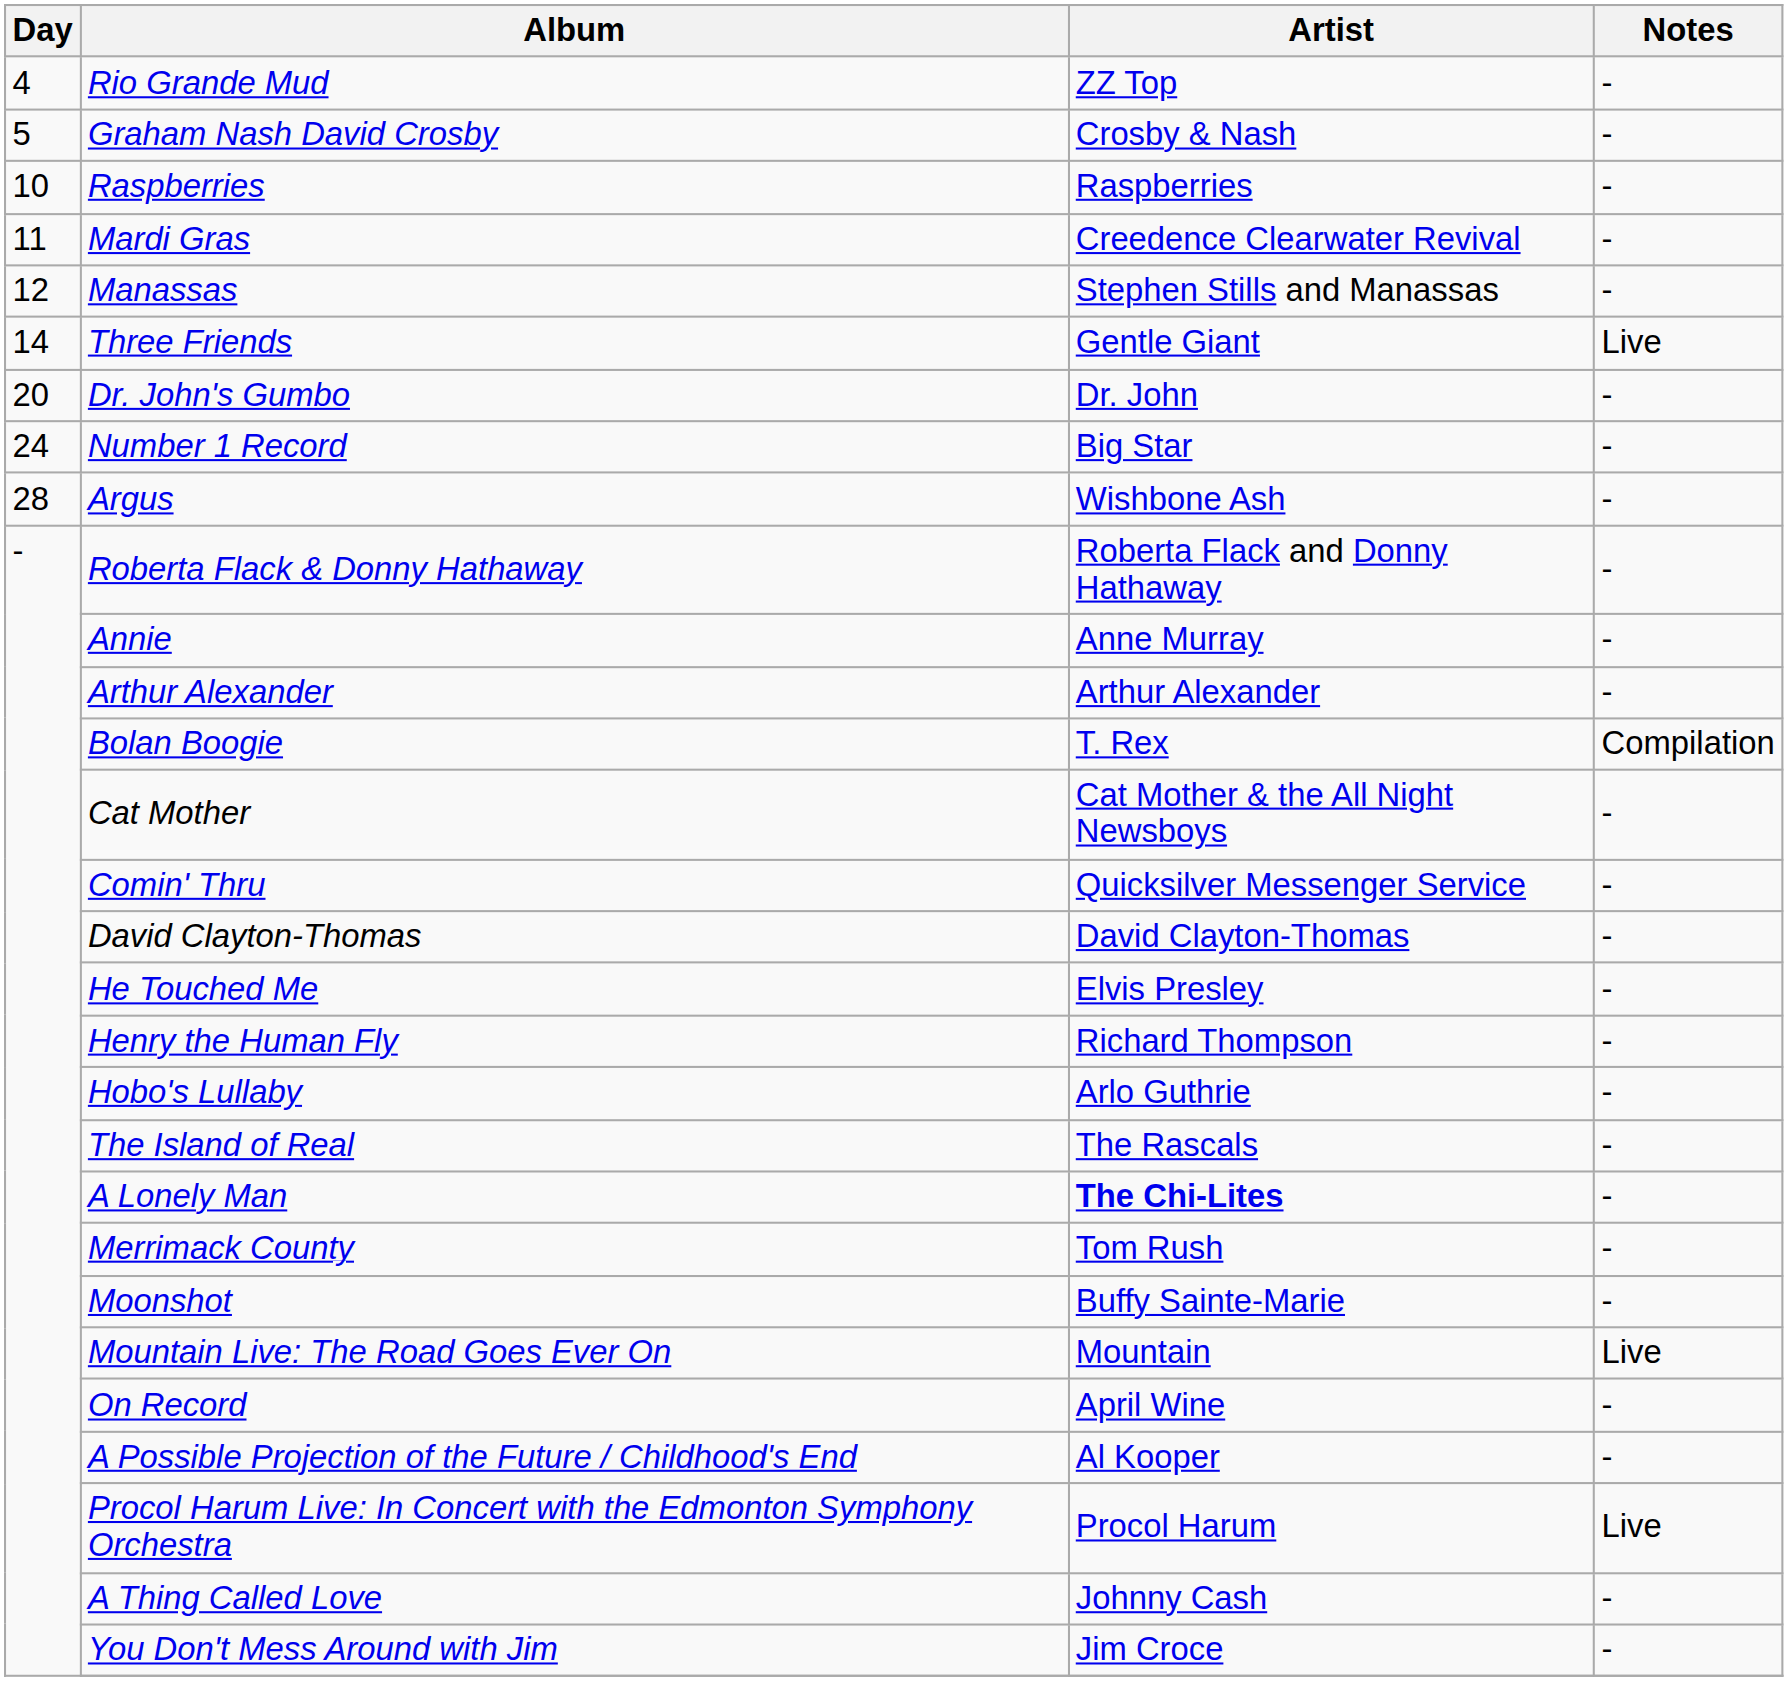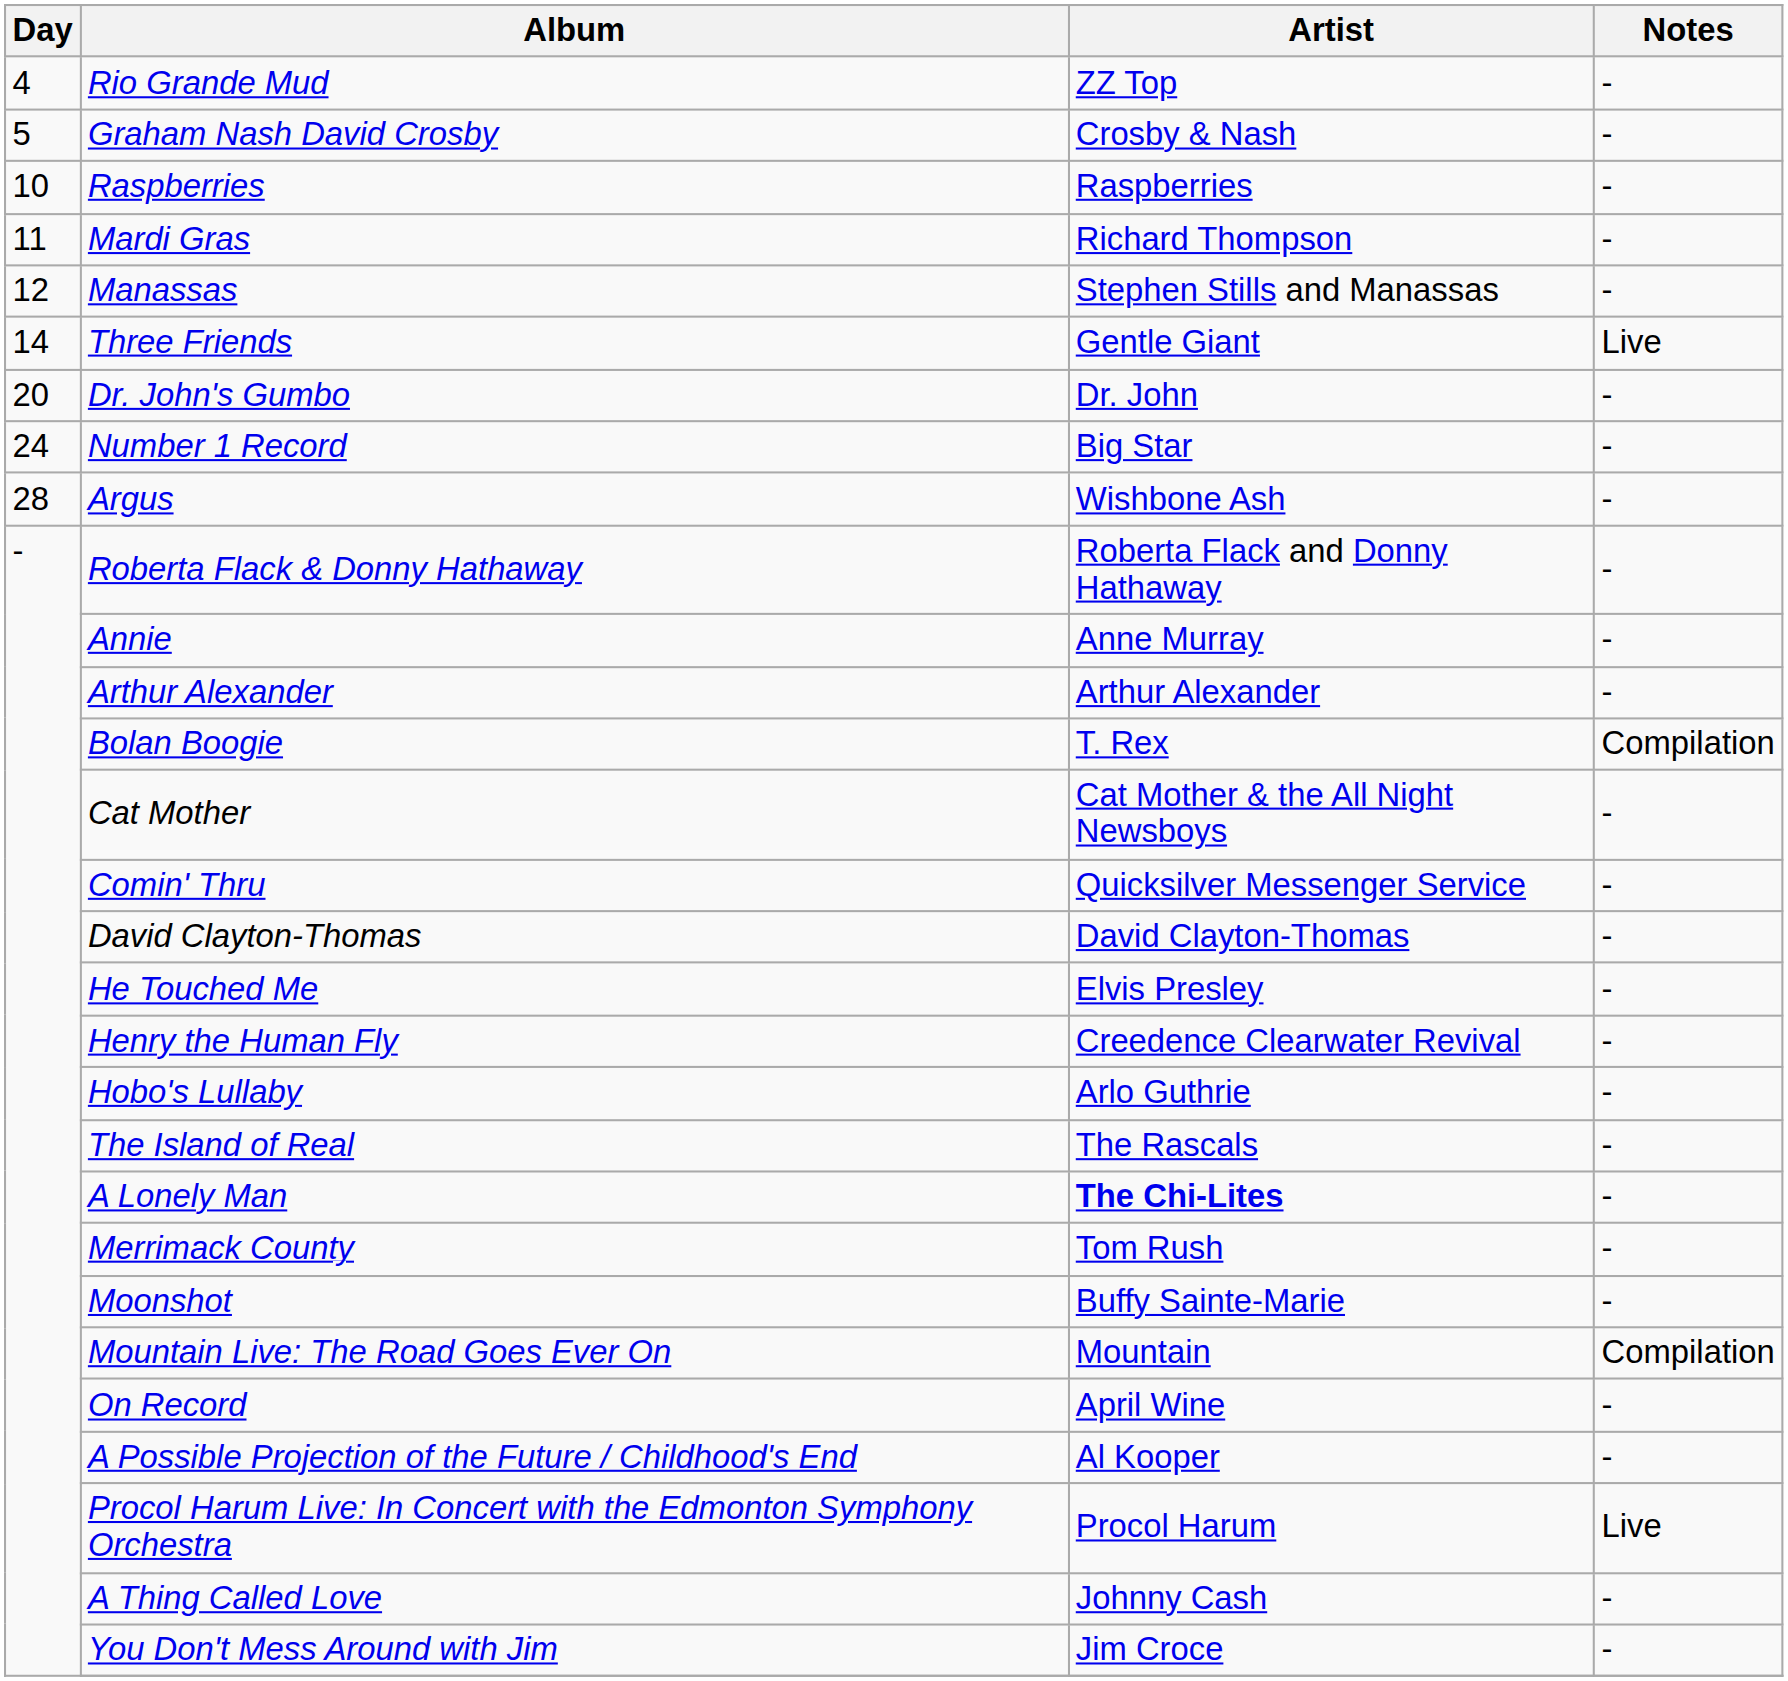Mardi Gras | Artist: Creedence Clearwater Revival -> Richard Thompson
Henry the Human Fly | Artist: Richard Thompson -> Creedence Clearwater Revival
Mountain Live: The Road Goes Ever On | Notes: Live -> Compilation
